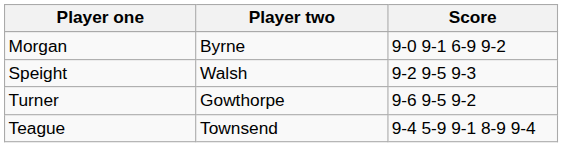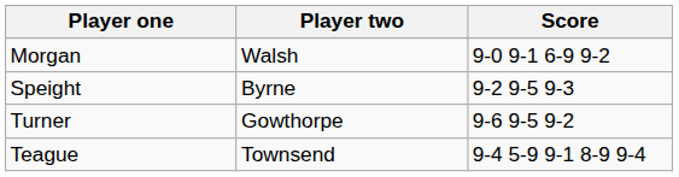Morgan | Player two: Byrne -> Walsh
Speight | Player two: Walsh -> Byrne
